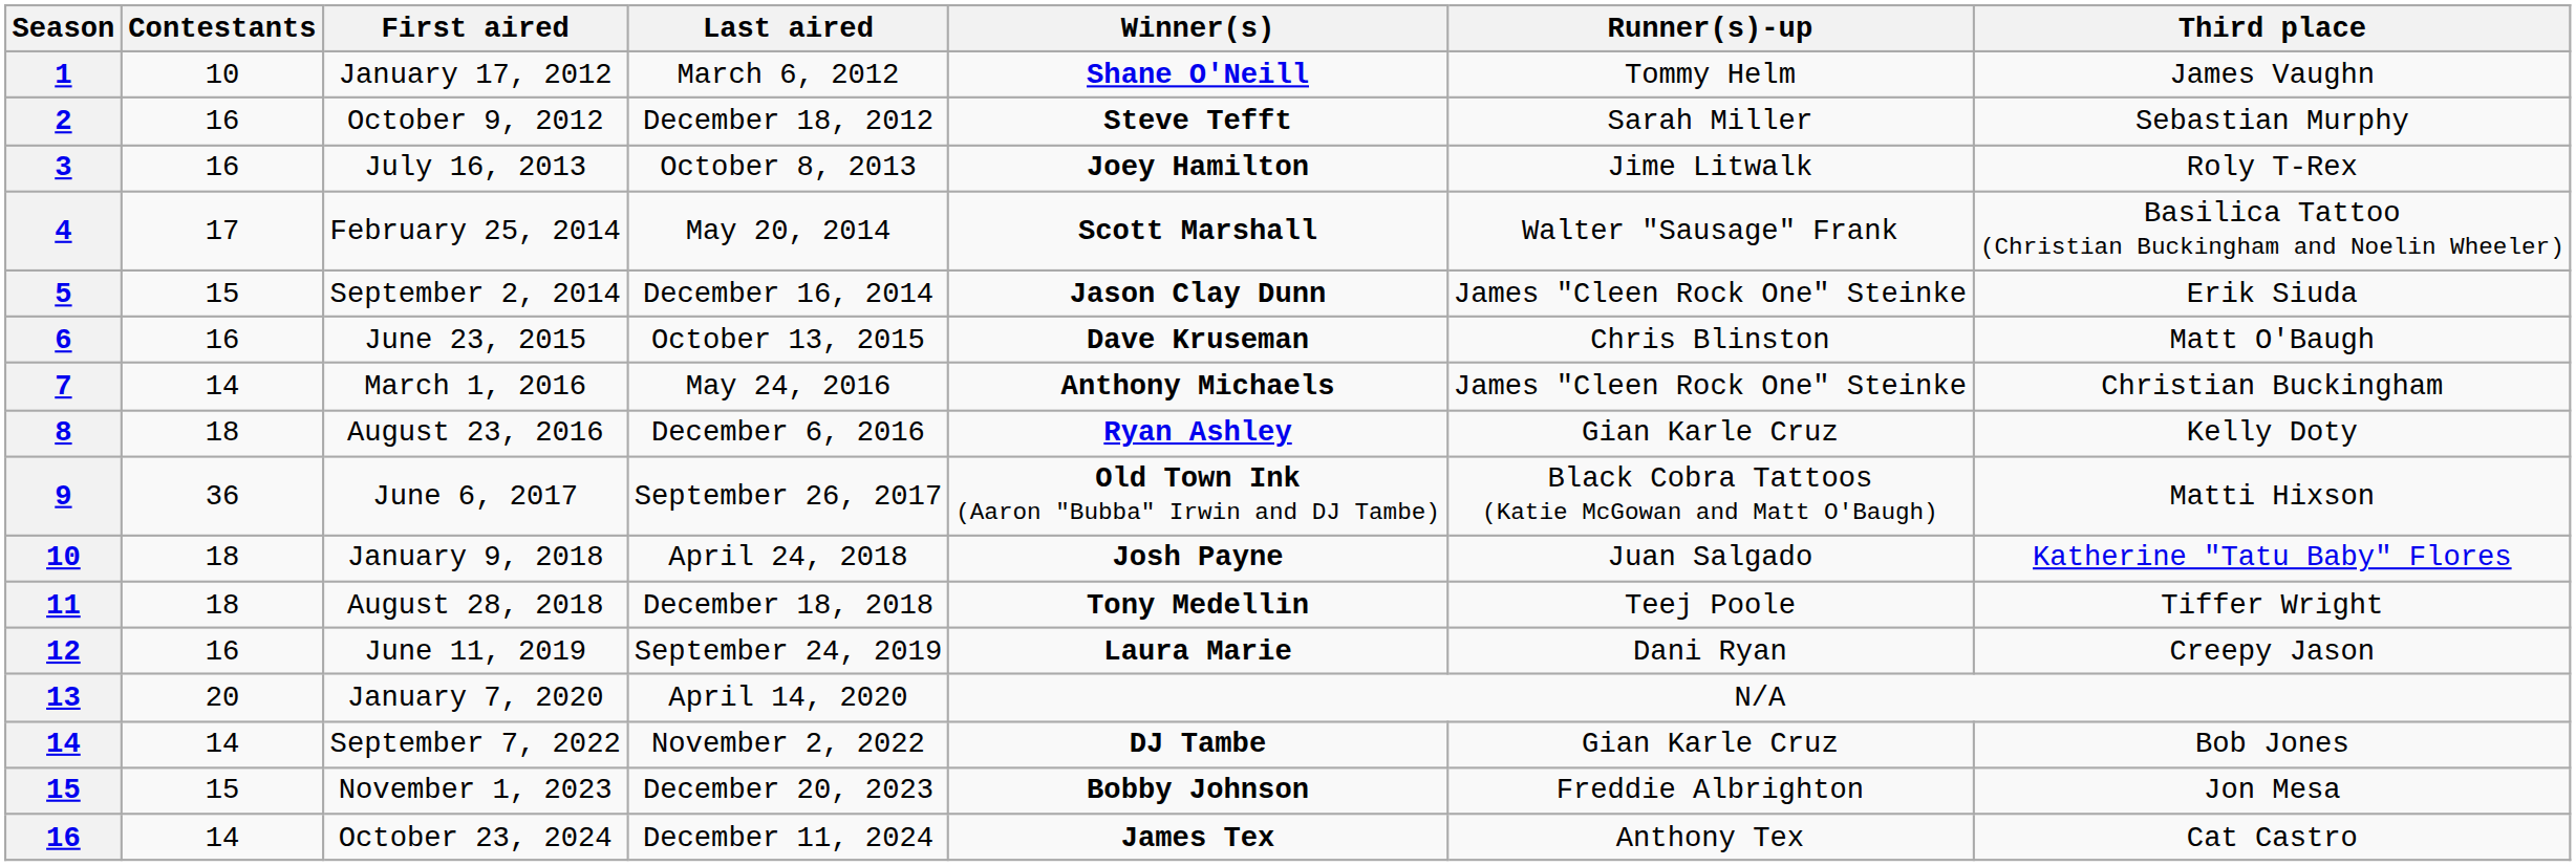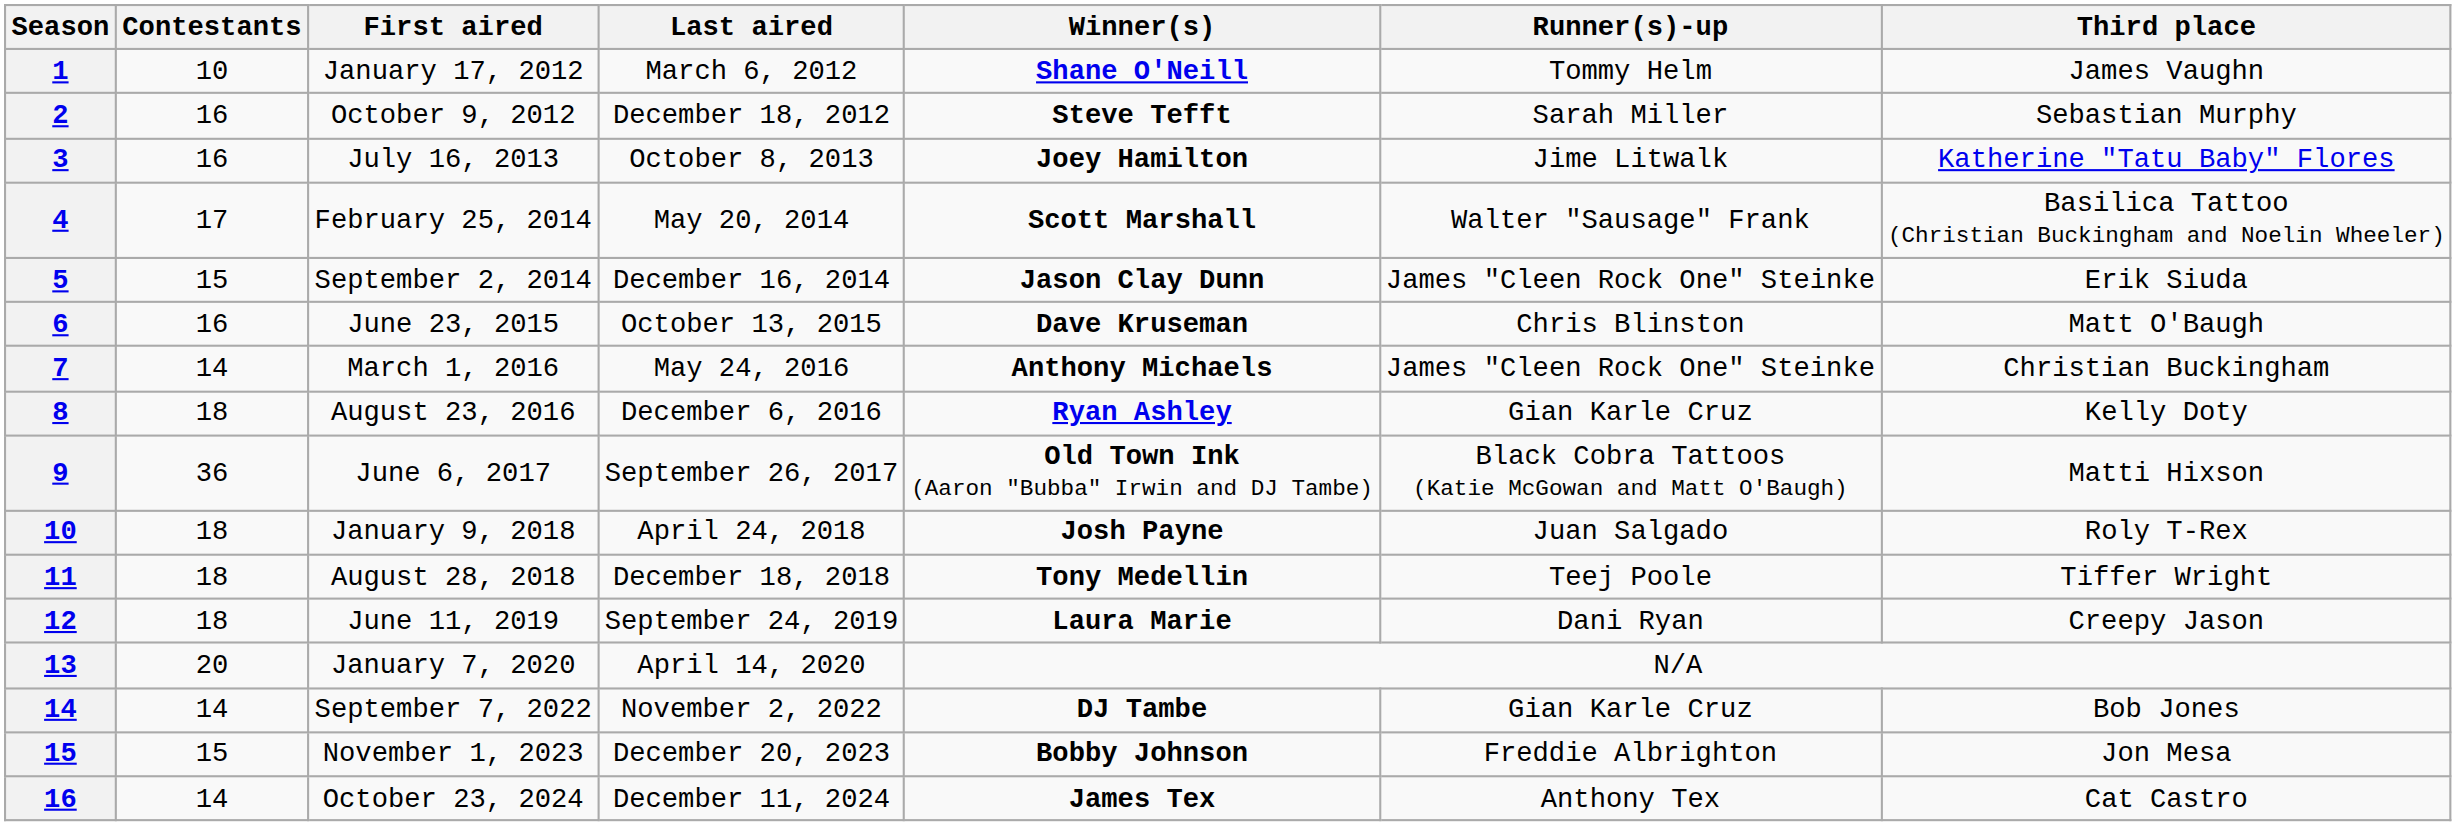July 16, 2013 | Third place: Roly T-Rex -> Katherine "Tatu Baby" Flores
January 9, 2018 | Third place: Katherine "Tatu Baby" Flores -> Roly T-Rex
June 11, 2019 | Contestants: 16 -> 18
